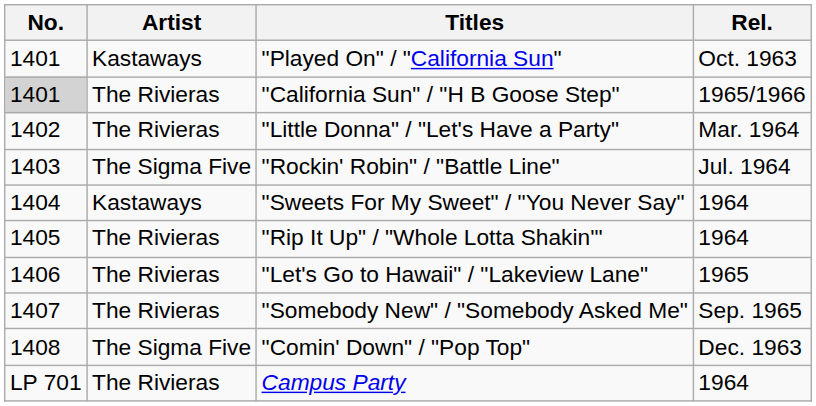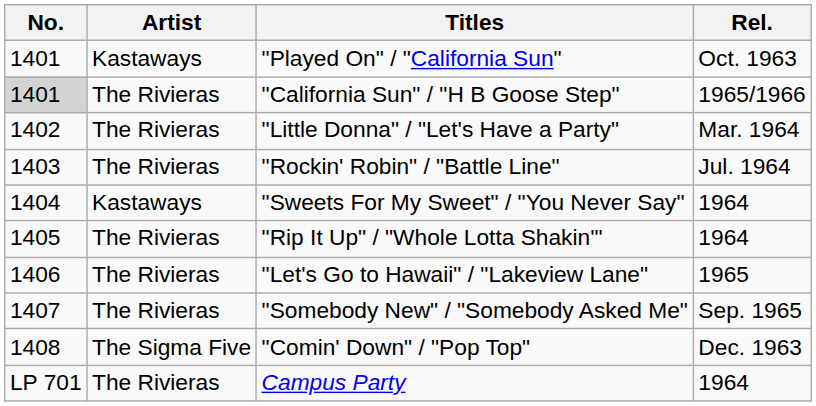"Rockin' Robin" / "Battle Line" | Artist: The Sigma Five -> The Rivieras
